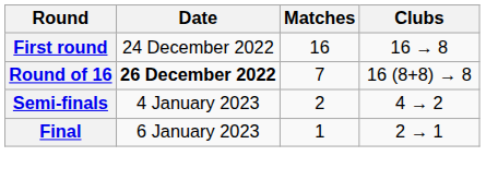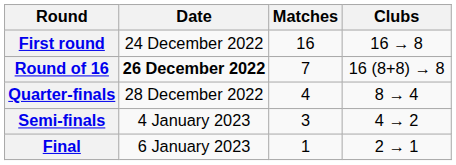+ row: Quarter-finals | 28 December 2022 | 4 | 8 → 4
Semi-finals | Matches: 2 -> 3
